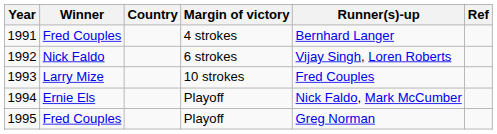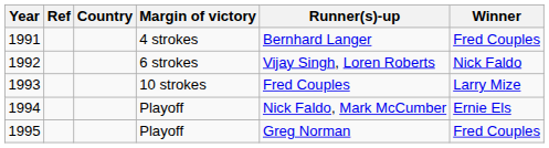columns swapped: Winner <-> Ref
